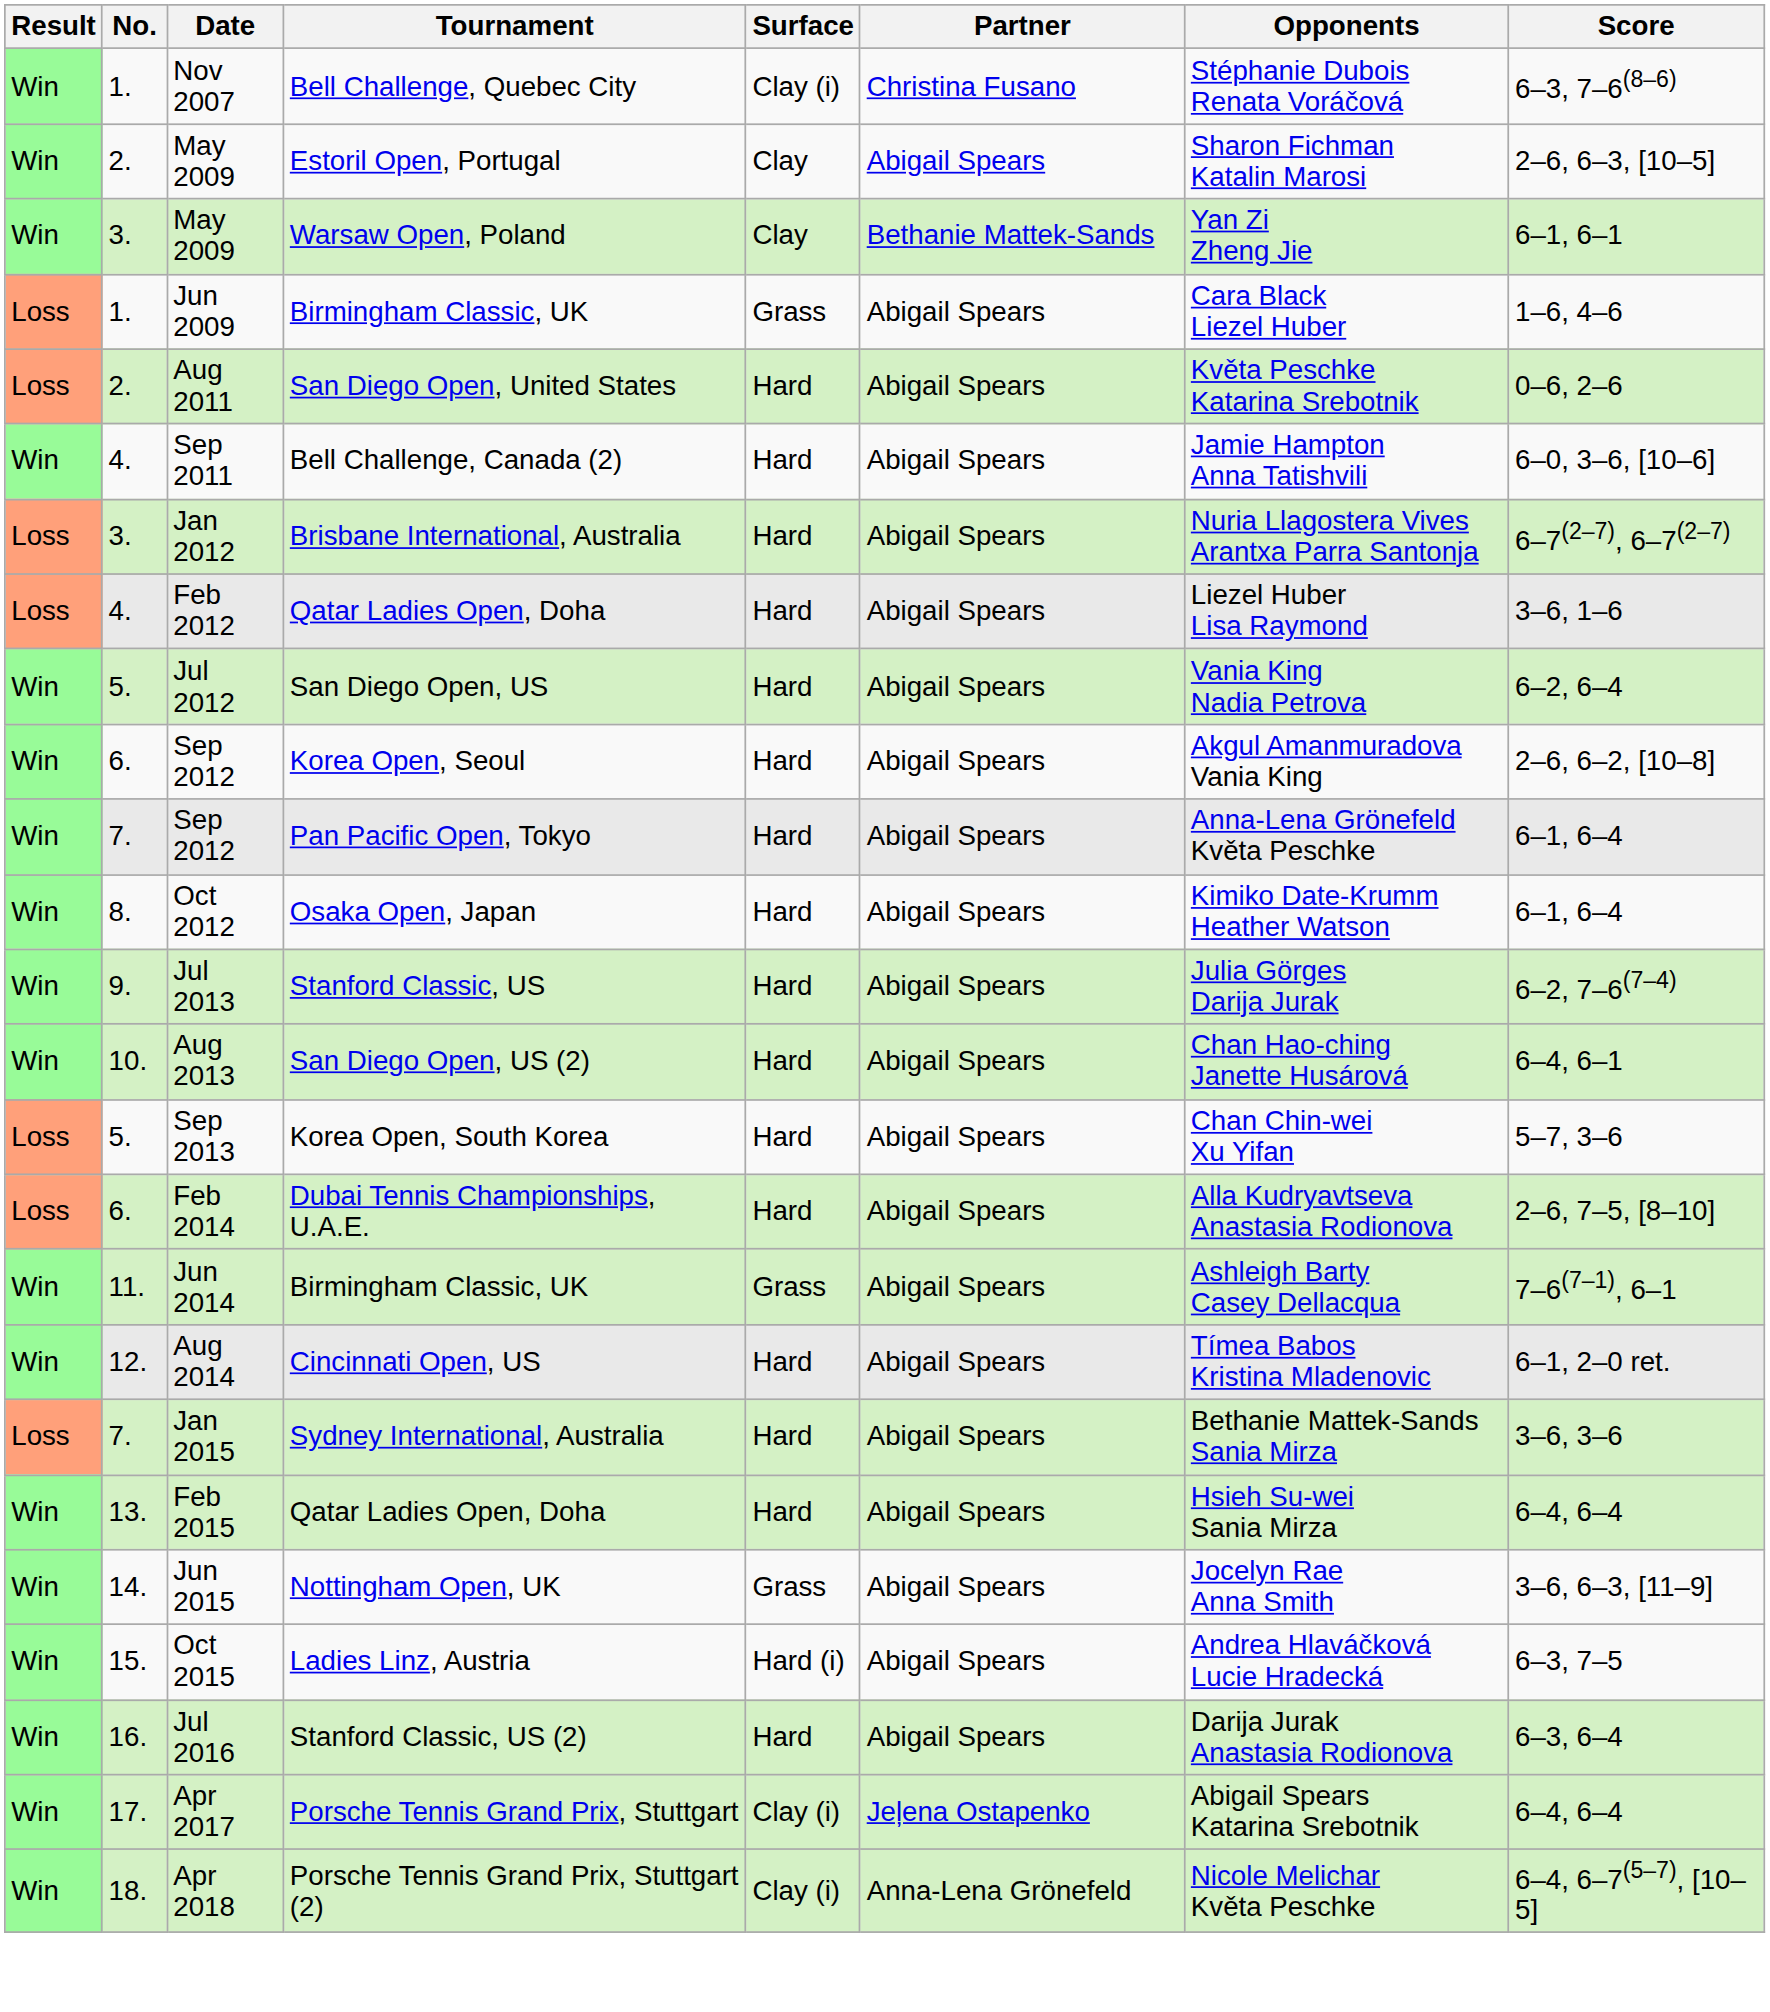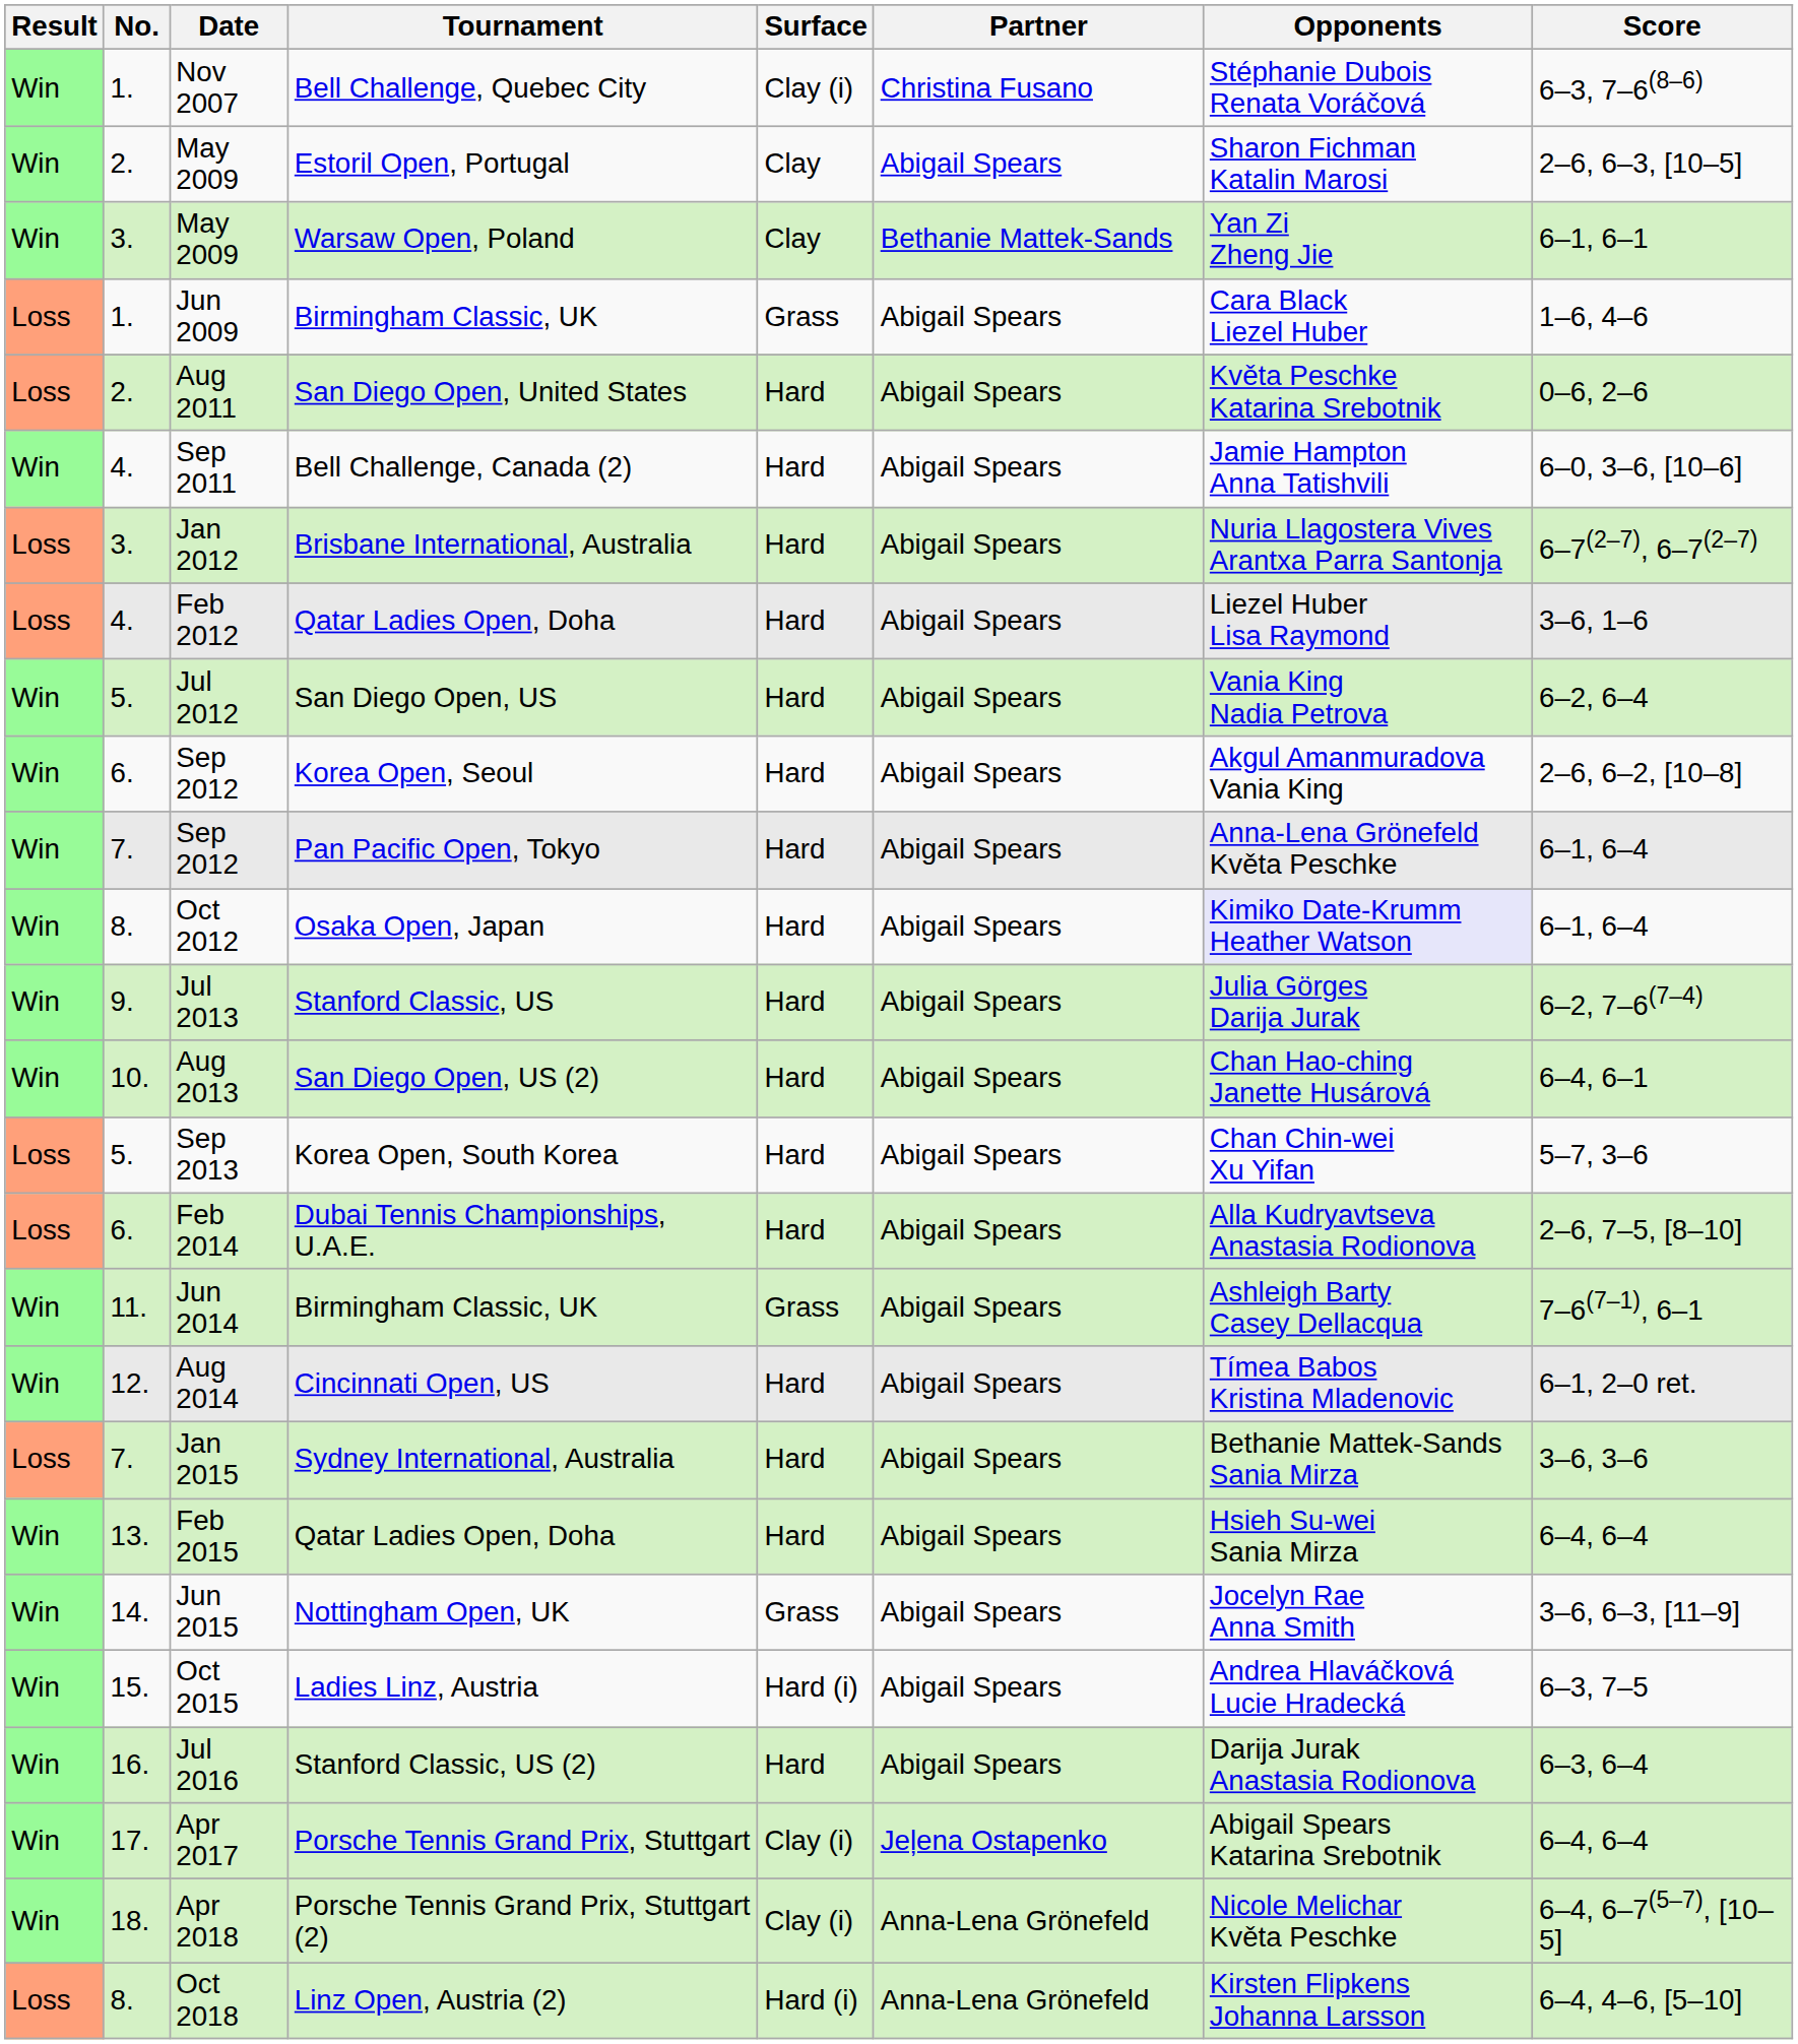Oct 2012 | Opponents: no background -> lavender background
+ row: Loss | 8. | Oct 2018 | Linz Open, Austria (2) | Hard (i) | Anna-Lena Grönefeld | Kirsten Flipkens Johanna Larsson | 6–4, 4–6, [5–10]
